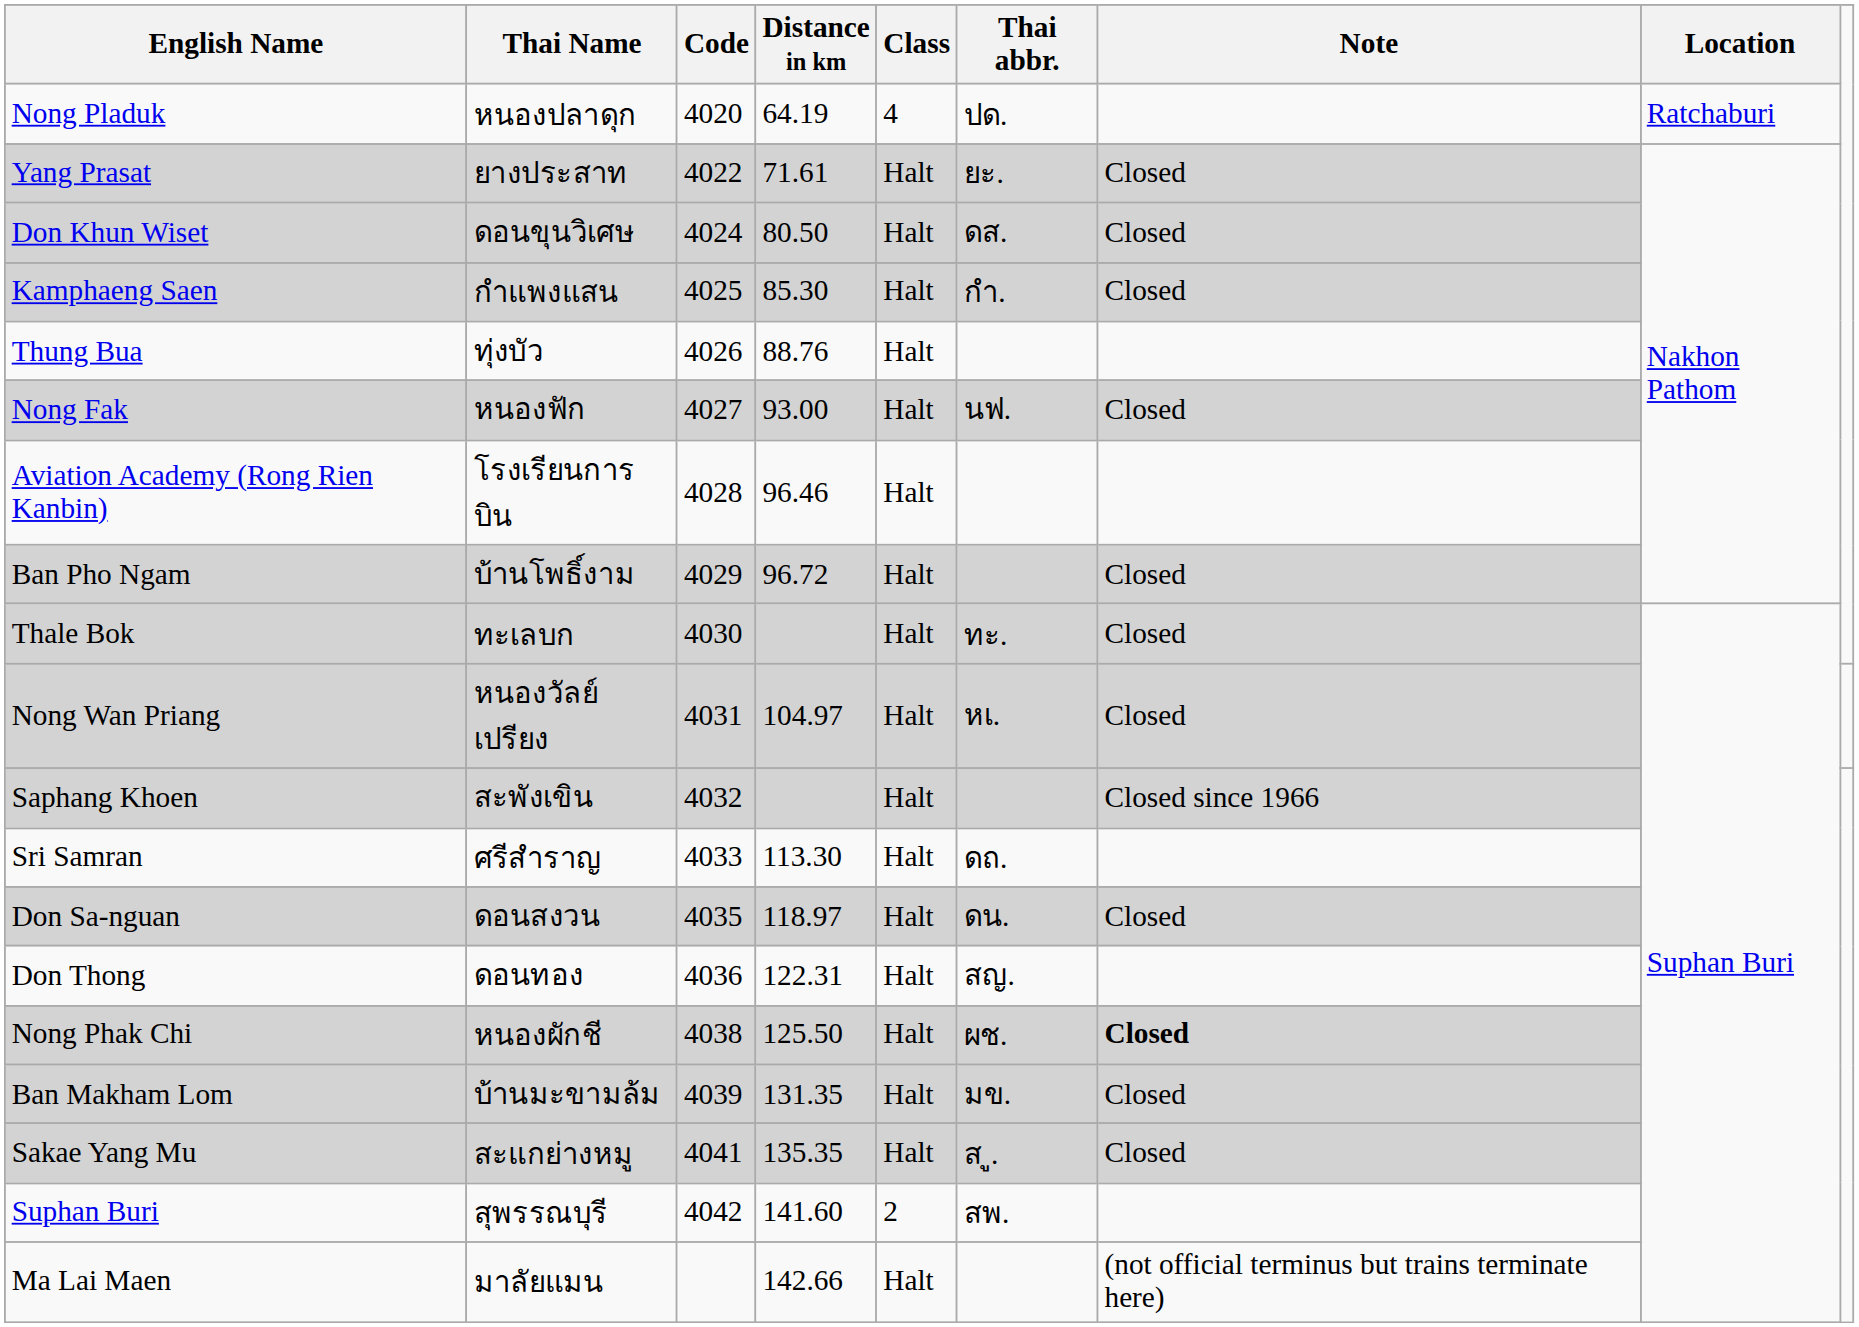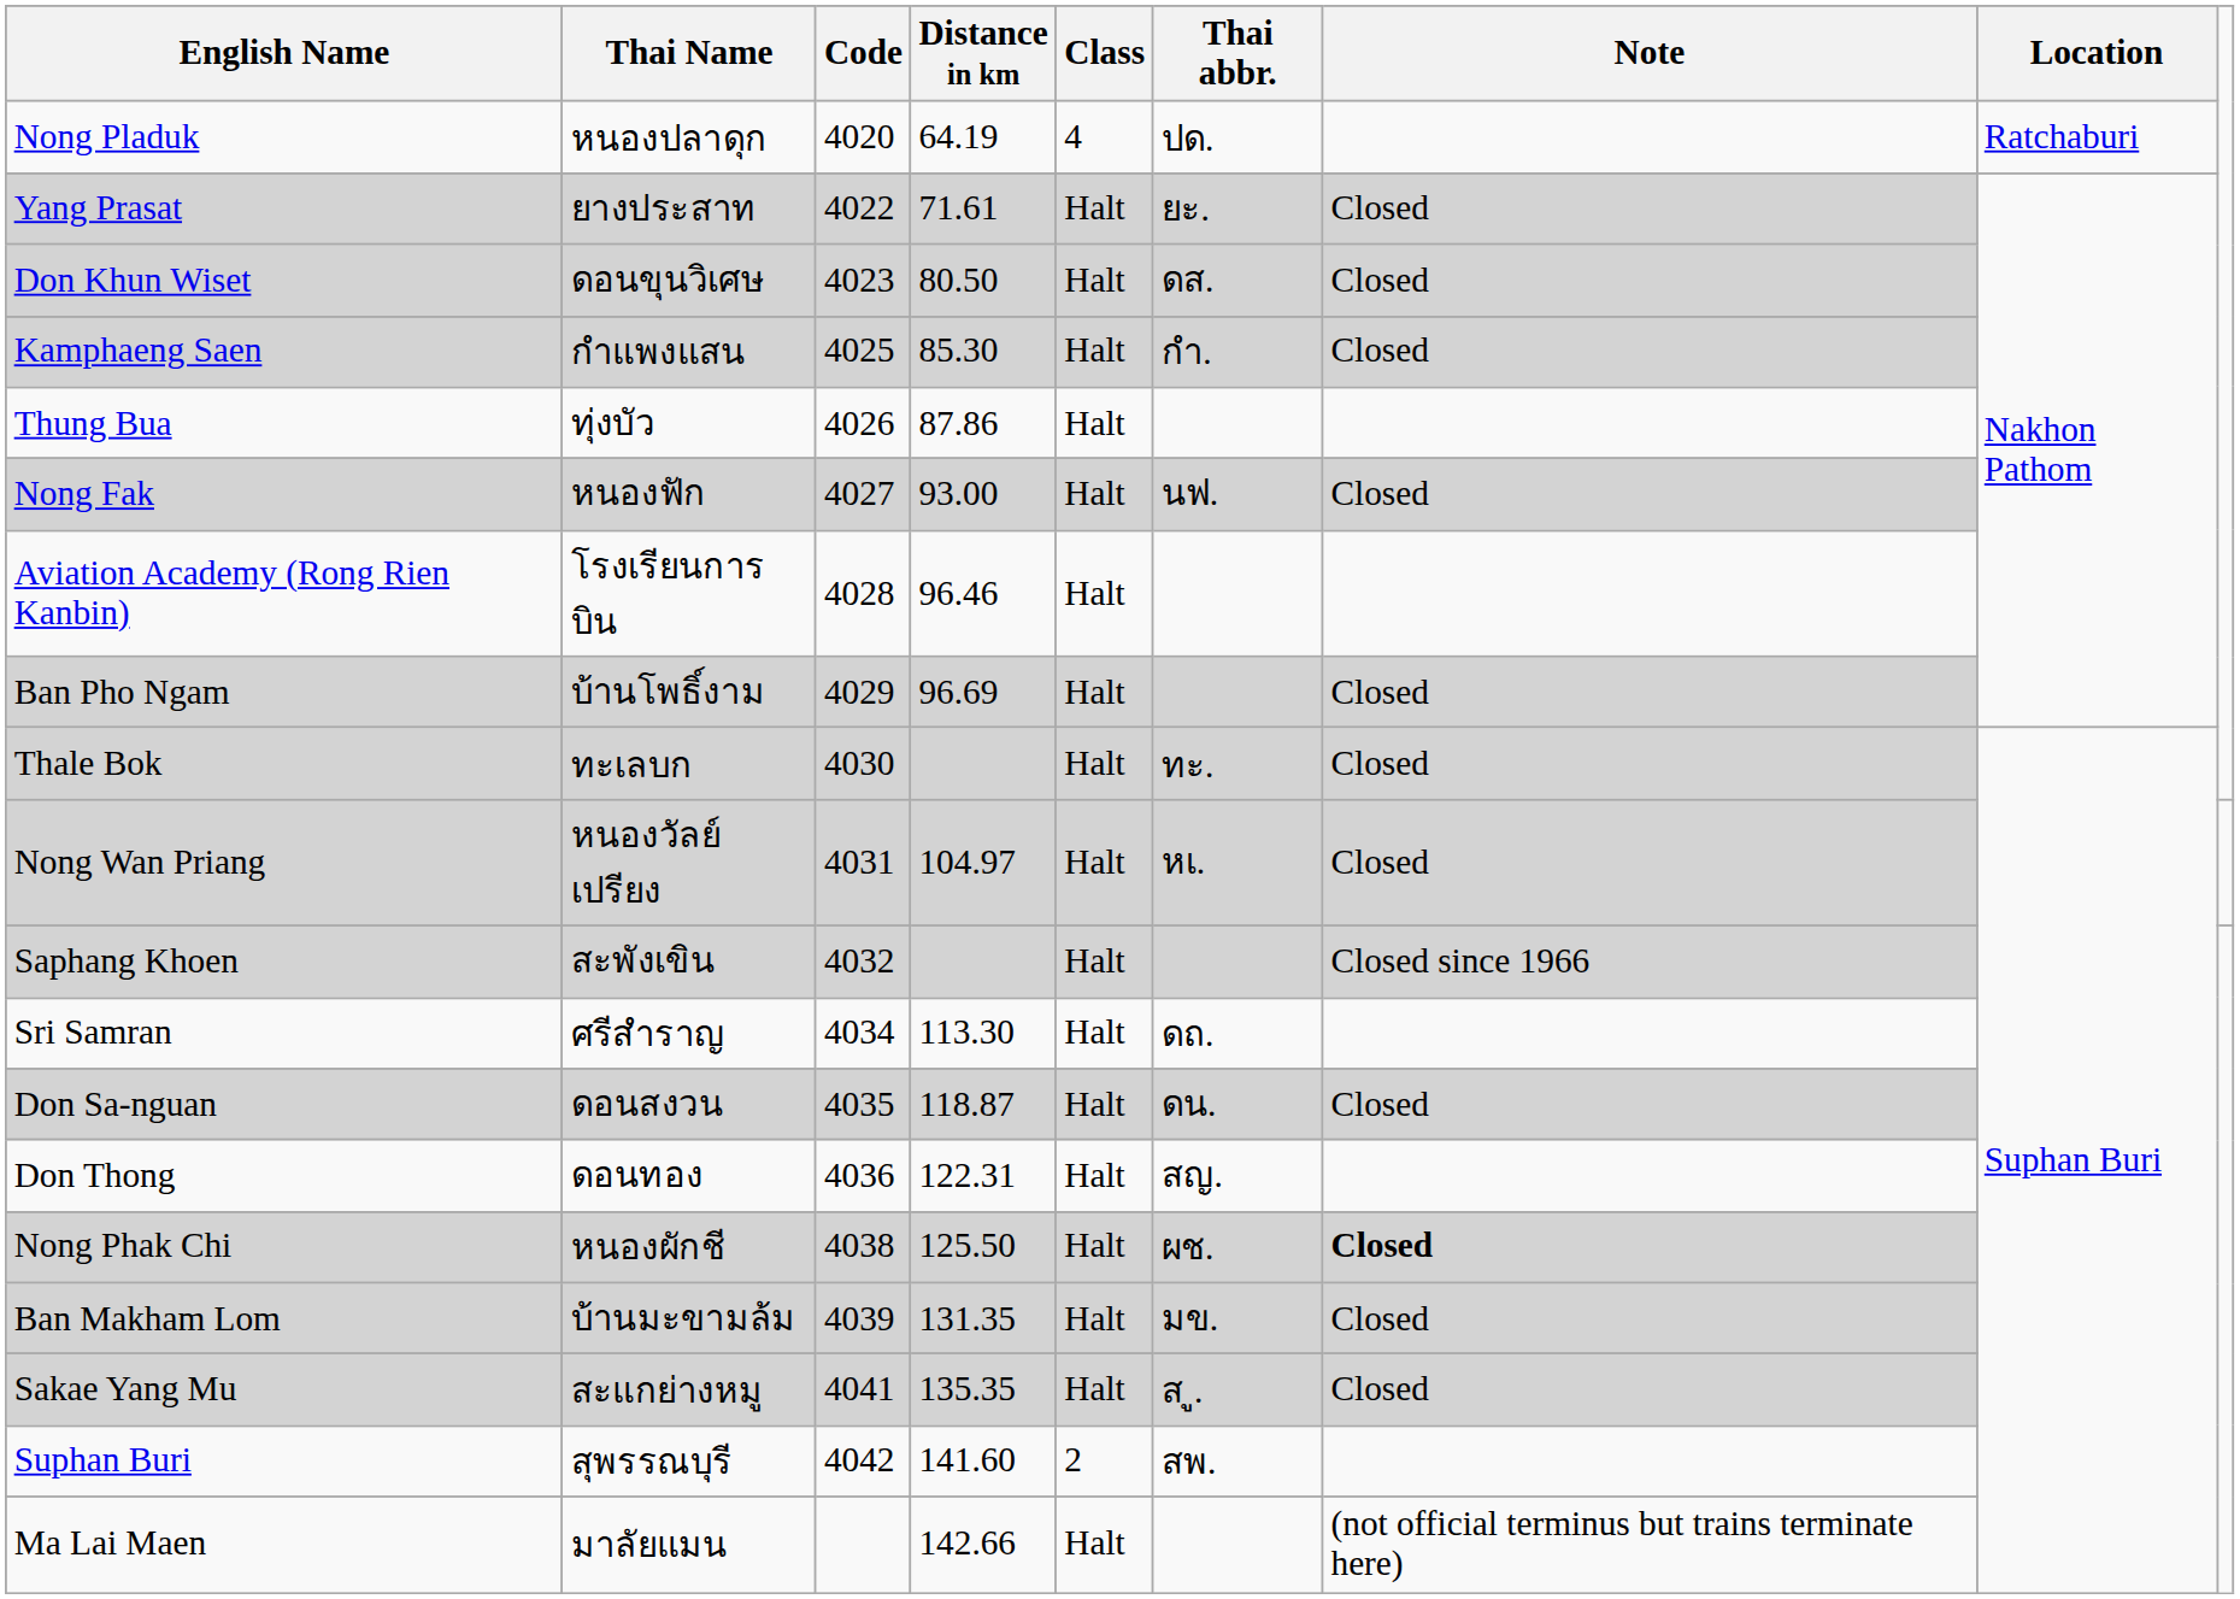Don Khun Wiset | Code: 4024 -> 4023
Thung Bua | Distance in km: 88.76 -> 87.86
Ban Pho Ngam | Distance in km: 96.72 -> 96.69
Sri Samran | Code: 4033 -> 4034
Don Sa-nguan | Distance in km: 118.97 -> 118.87
